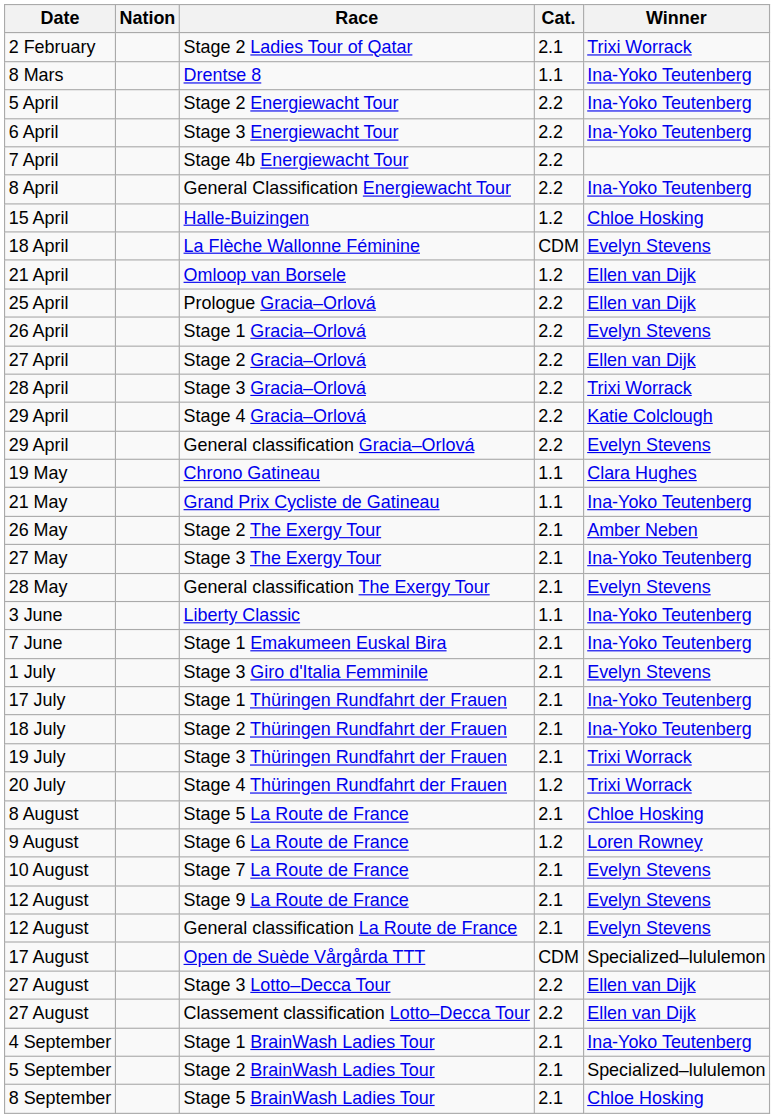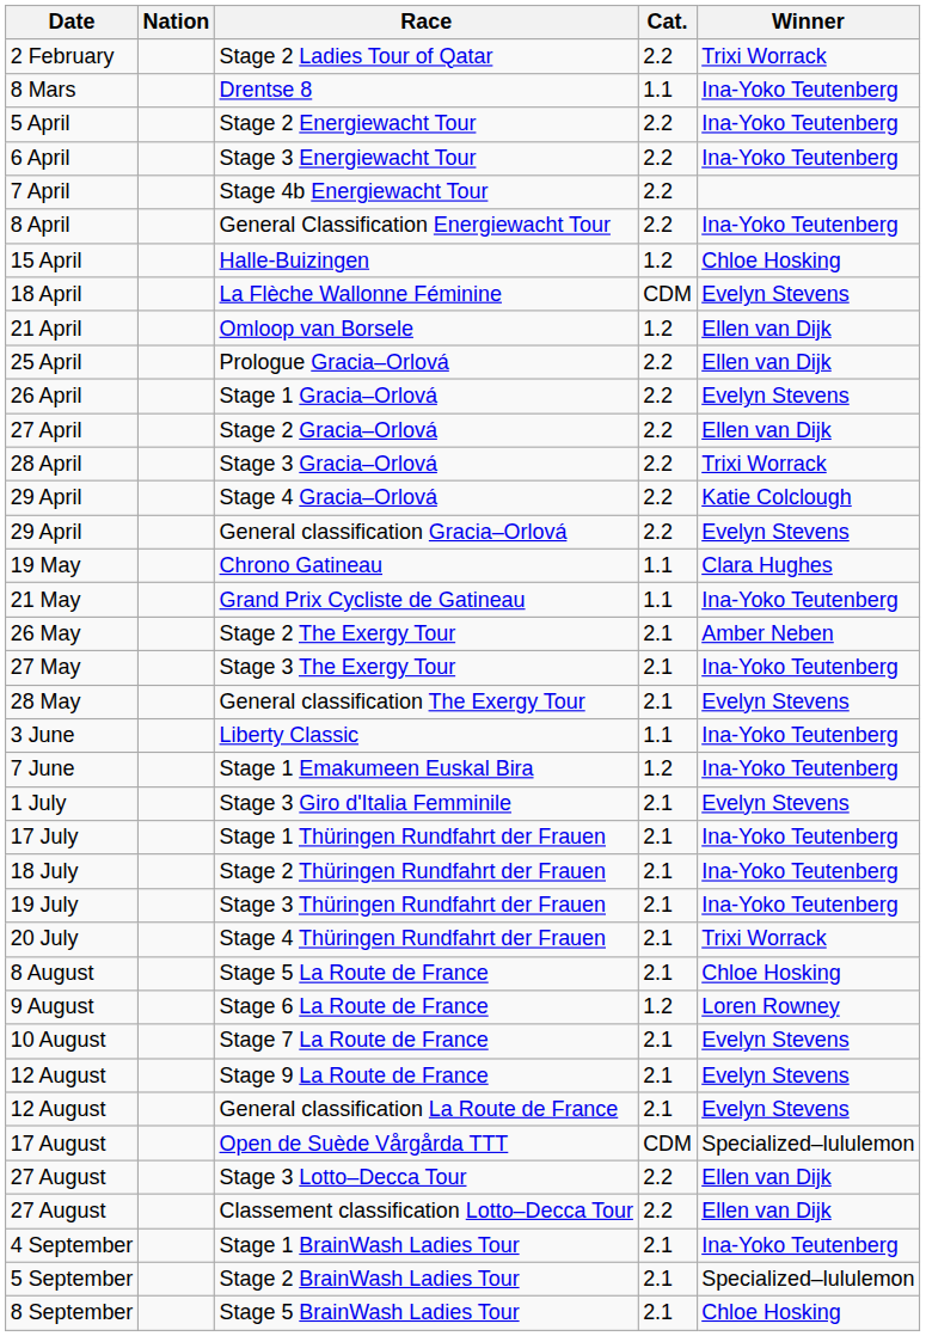Stage 2 Ladies Tour of Qatar | Cat.: 2.1 -> 2.2
Stage 1 Emakumeen Euskal Bira | Cat.: 2.1 -> 1.2
Stage 3 Thüringen Rundfahrt der Frauen | Winner: Trixi Worrack -> Ina-Yoko Teutenberg
Stage 4 Thüringen Rundfahrt der Frauen | Cat.: 1.2 -> 2.1
